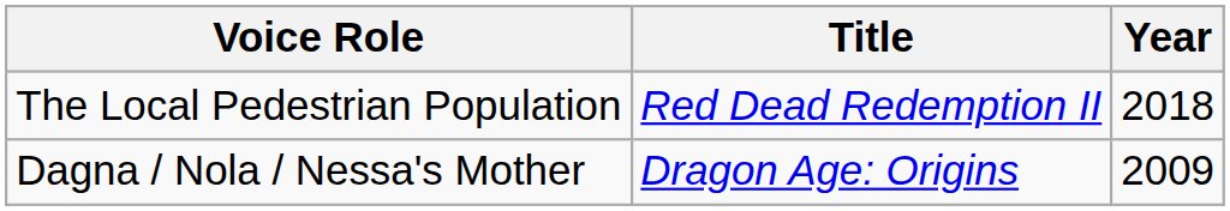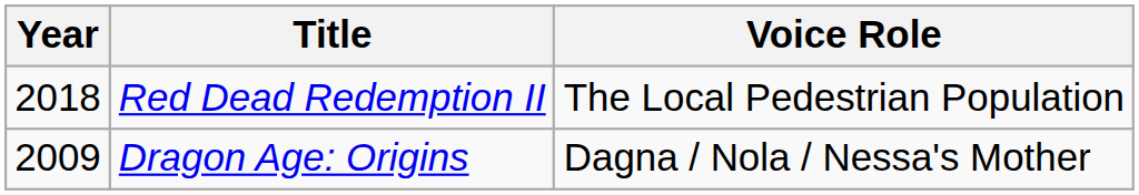columns swapped: Year <-> Voice Role
